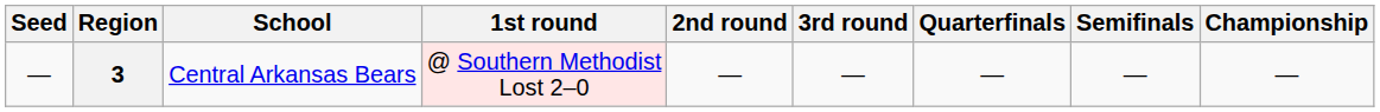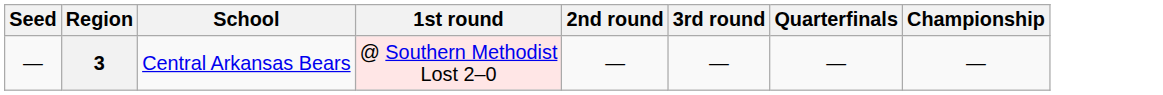- column: Semifinals | —
